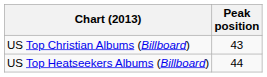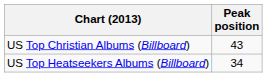US Top Heatseekers Albums (Billboard) | Peak position: 44 -> 34
